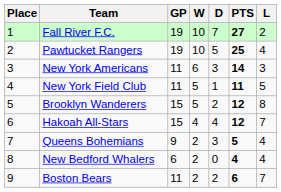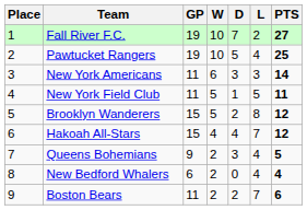columns swapped: L <-> PTS
